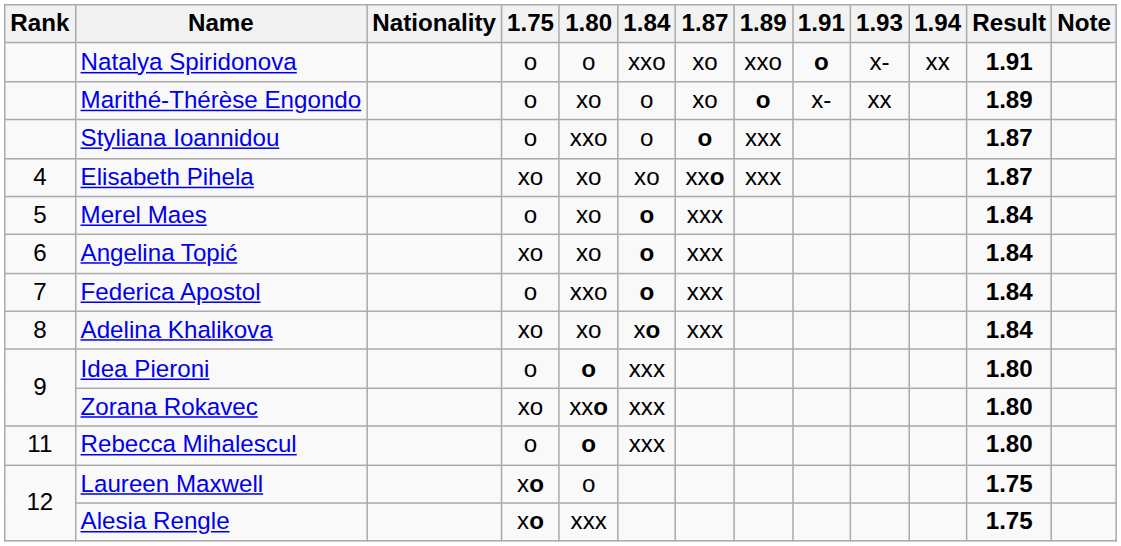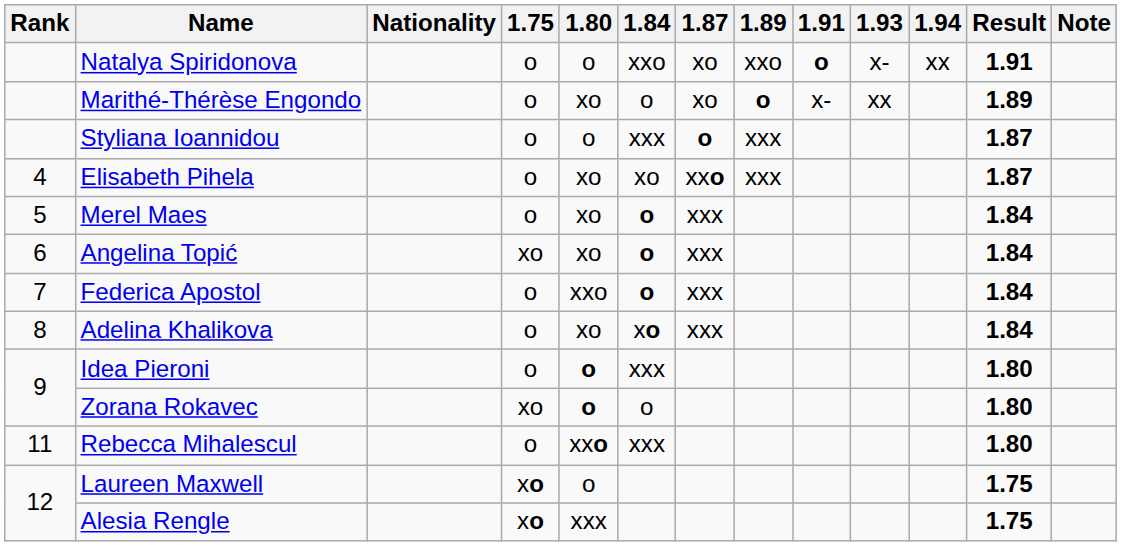Styliana Ioannidou | 1.80: xxo -> o
Styliana Ioannidou | 1.84: o -> xxx
Elisabeth Pihela | 1.75: xo -> o
Adelina Khalikova | 1.75: xo -> o
Zorana Rokavec | 1.80: xxo -> o
Zorana Rokavec | 1.84: xxx -> o
Rebecca Mihalescul | 1.80: o -> xxo
